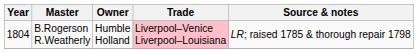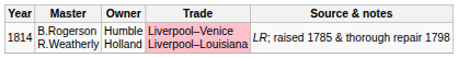B.Rogerson R.Weatherly | Year: 1804 -> 1814
